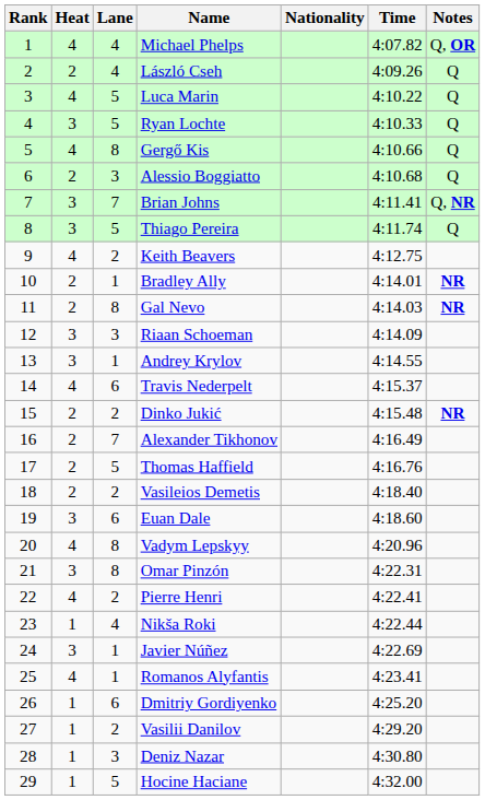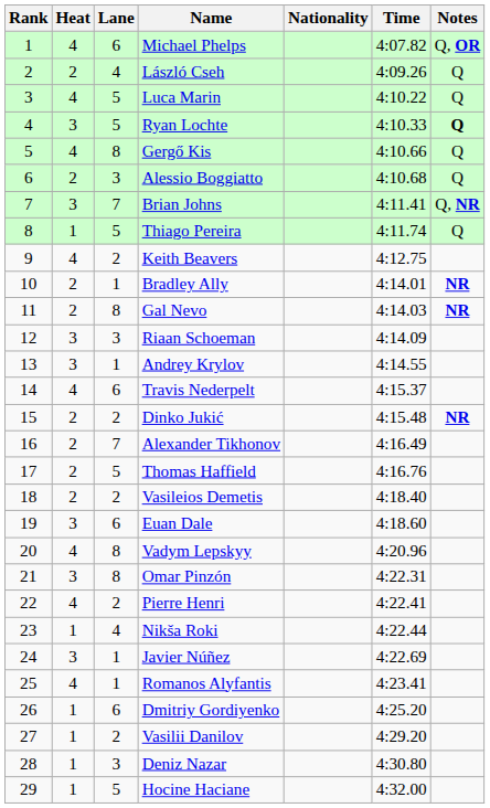Michael Phelps | Lane: 4 -> 6
Ryan Lochte | Notes: normal -> bold
Thiago Pereira | Heat: 3 -> 1
